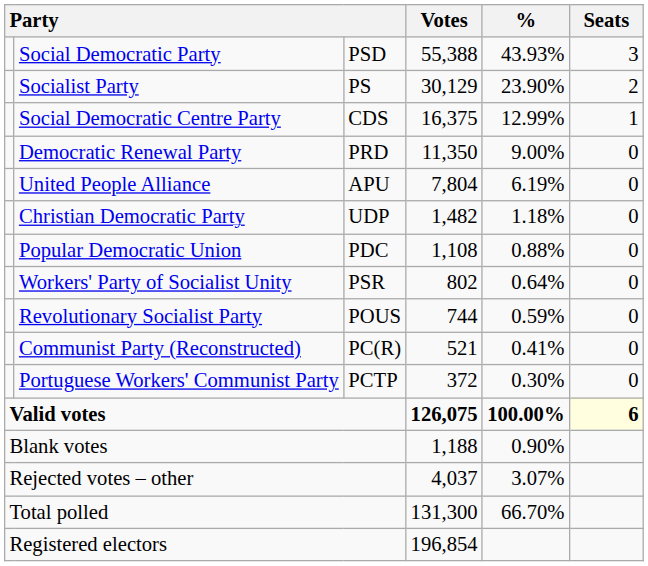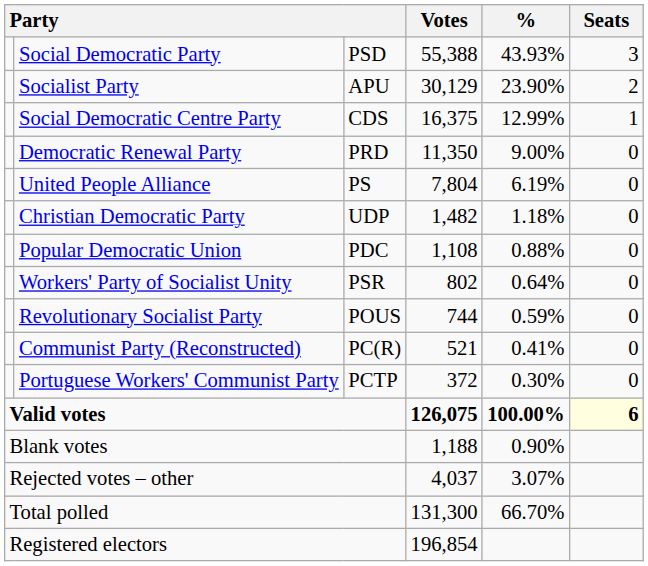Socialist Party | column 3: PS -> APU
United People Alliance | column 3: APU -> PS
